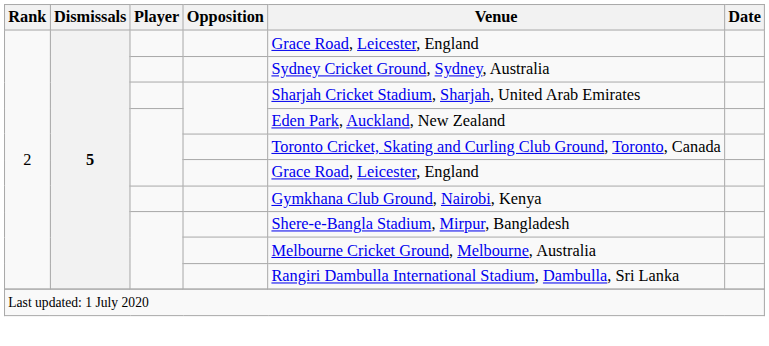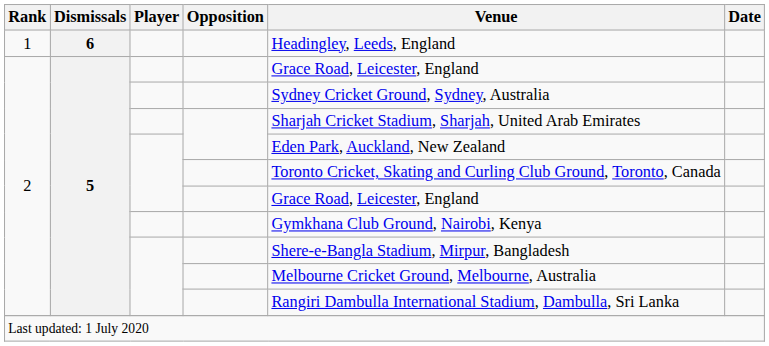+ row: 1 | 6 | Headingley, Leeds, England
